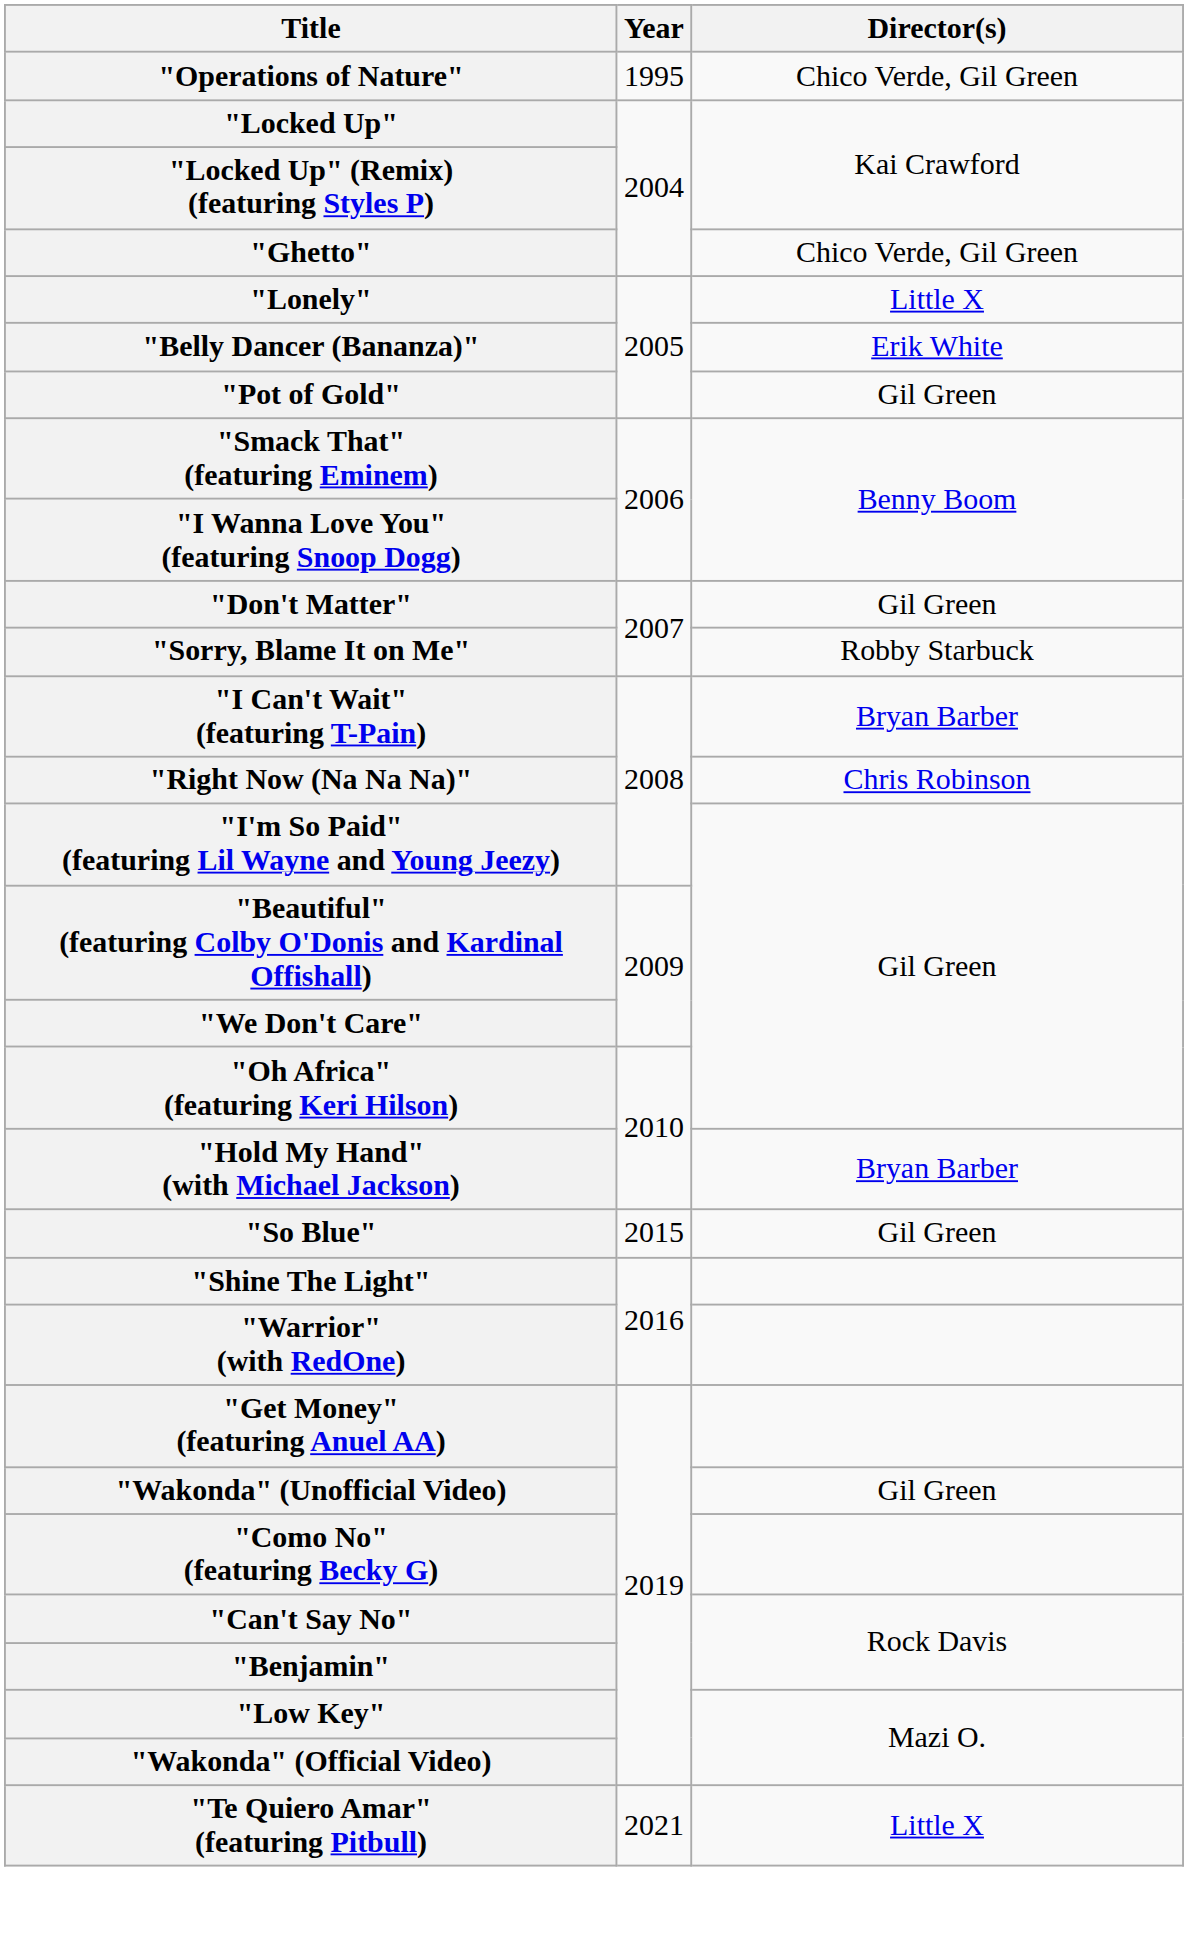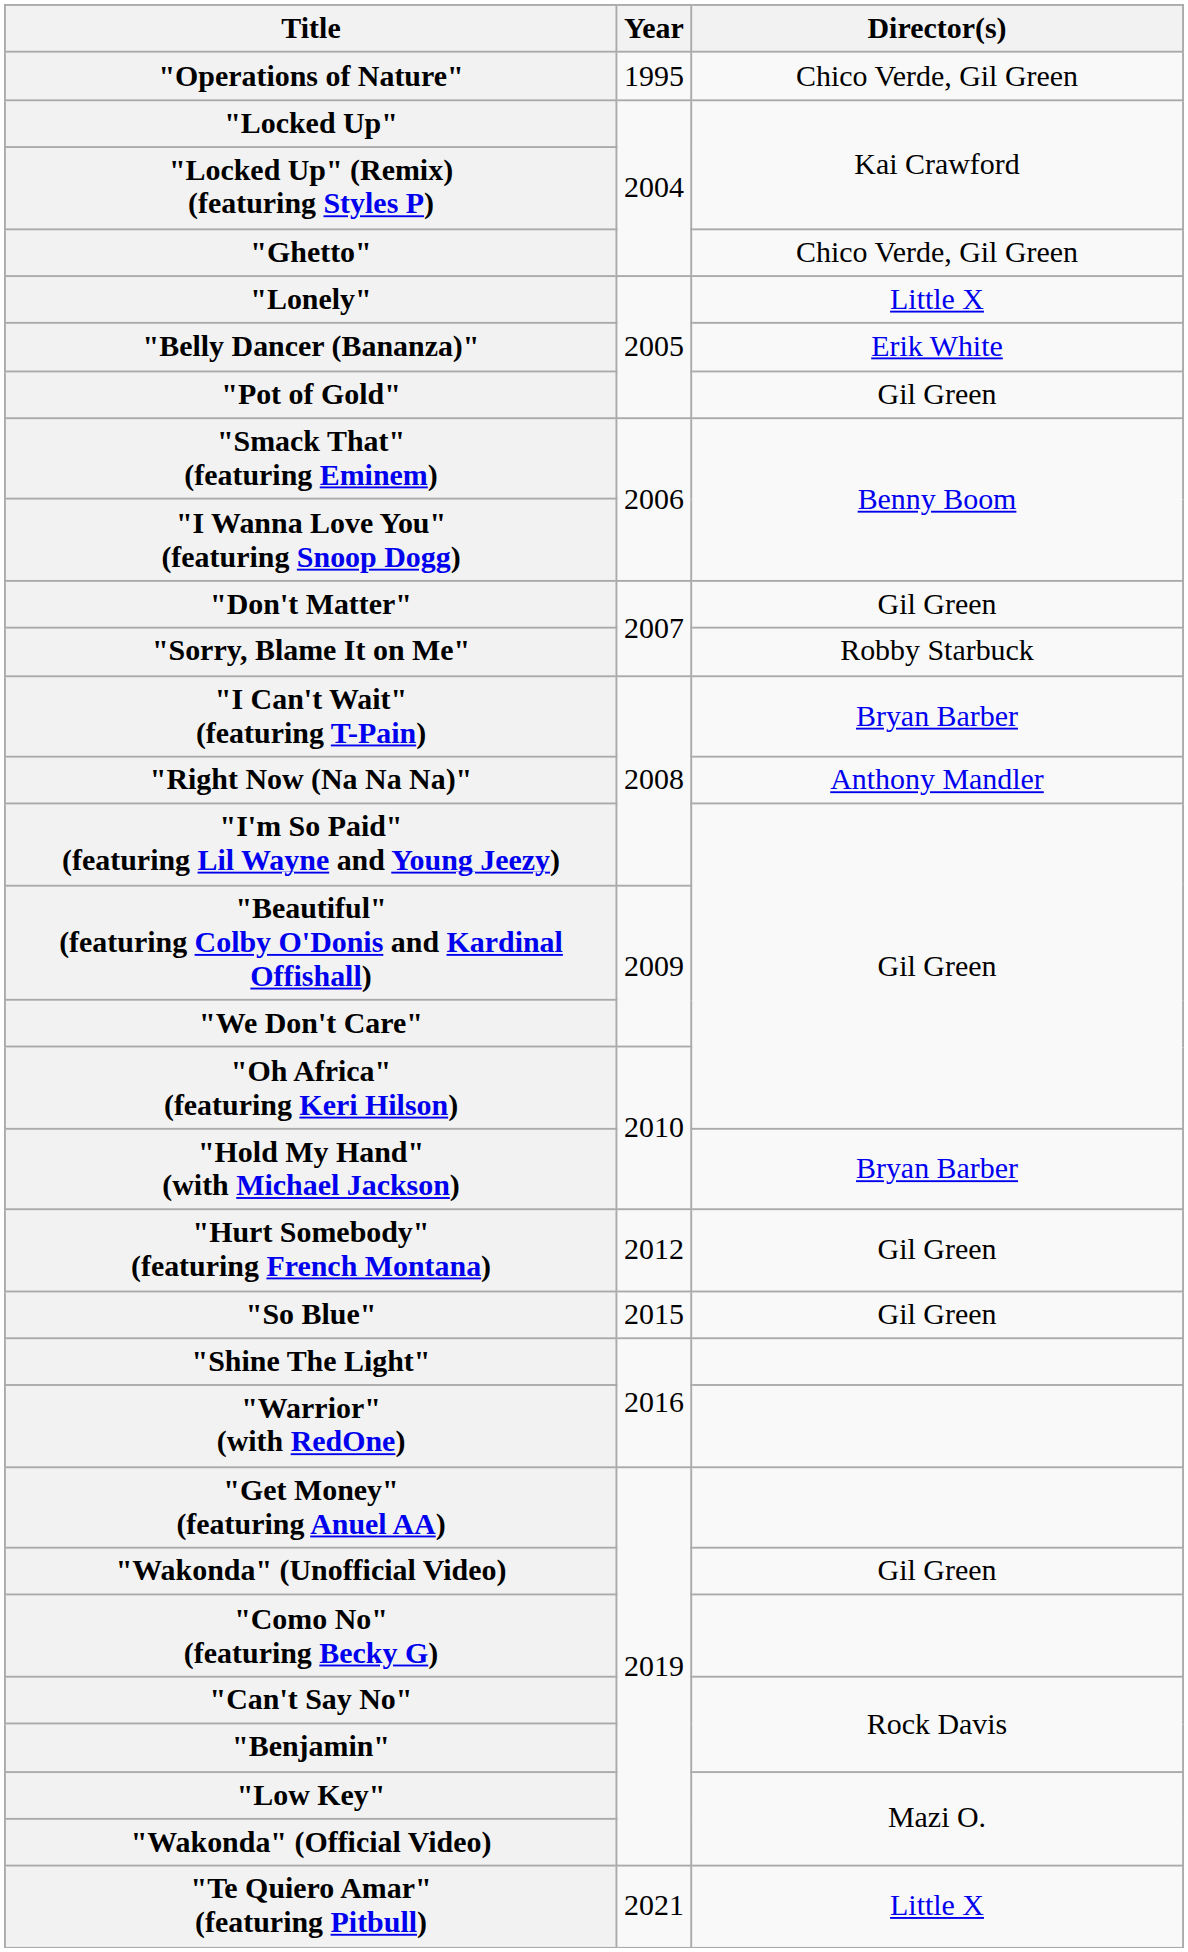"Right Now (Na Na Na)" | Director(s): Chris Robinson -> Anthony Mandler
+ row: "Hurt Somebody" (featuring French Montana) | 2012 | Gil Green
